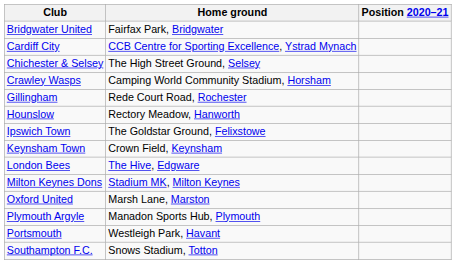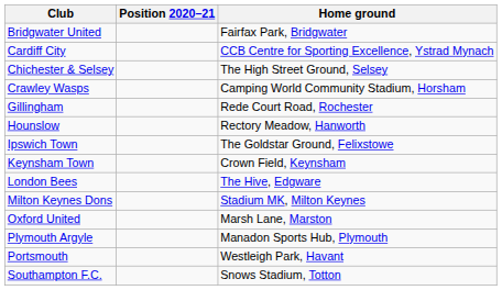columns swapped: Home ground <-> Position 2020–21
